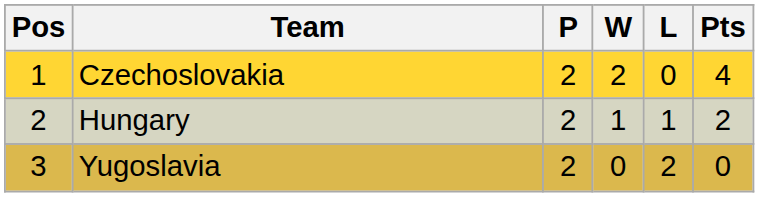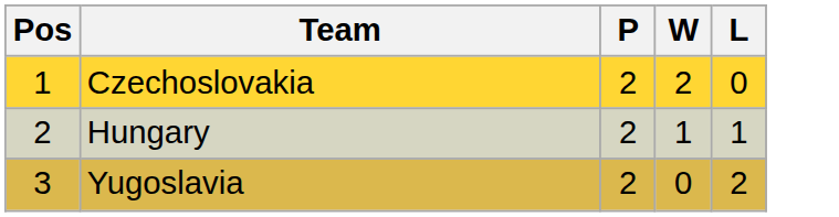- column: Pts | 4 | 2 | 0
